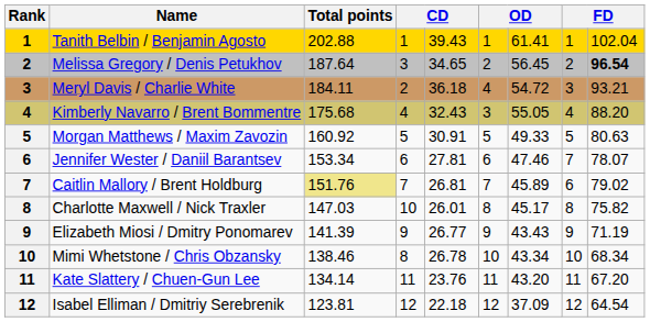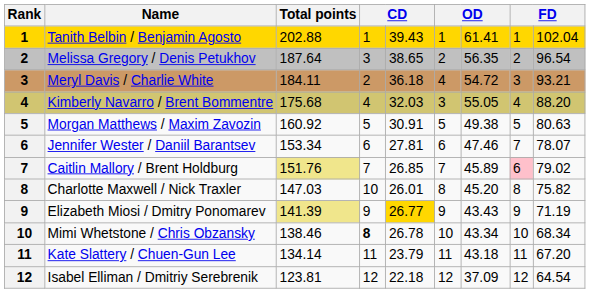Melissa Gregory / Denis Petukhov | column 5: 34.65 -> 38.65
Melissa Gregory / Denis Petukhov | column 7: 56.45 -> 56.35
Melissa Gregory / Denis Petukhov | column 9: bold -> normal
Kimberly Navarro / Brent Bommentre | column 5: 32.43 -> 32.03
Morgan Matthews / Maxim Zavozin | column 7: 49.33 -> 49.38
Caitlin Mallory / Brent Holdburg | column 5: 26.81 -> 26.85
Caitlin Mallory / Brent Holdburg | column 8: no background -> pink background
Charlotte Maxwell / Nick Traxler | column 7: 45.17 -> 45.20
Elizabeth Miosi / Dmitry Ponomarev | Total points: no background -> khaki background
Elizabeth Miosi / Dmitry Ponomarev | column 5: no background -> gold background
Mimi Whetstone / Chris Obzansky | column 4: normal -> bold
Kate Slattery / Chuen-Gun Lee | column 5: 23.76 -> 23.79
Kate Slattery / Chuen-Gun Lee | column 7: 43.20 -> 43.18
